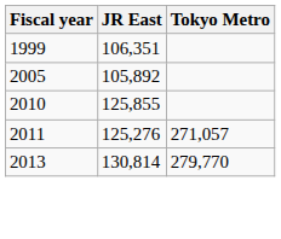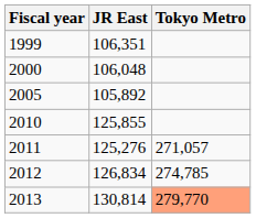+ row: 2000 | 106,048
+ row: 2012 | 126,834 | 274,785
2013 | Tokyo Metro: no background -> lightsalmon background
